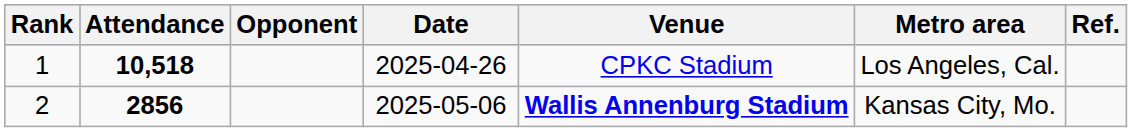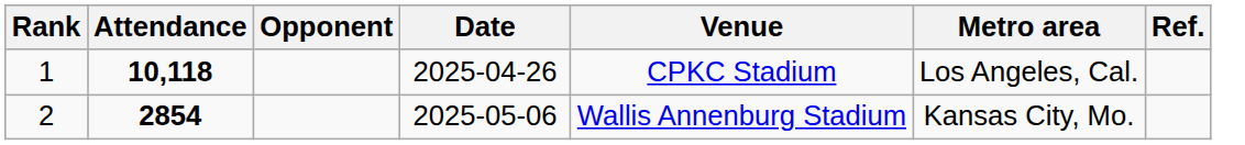1 | Attendance: 10,518 -> 10,118
2 | Attendance: 2856 -> 2854
2 | Venue: bold -> normal
